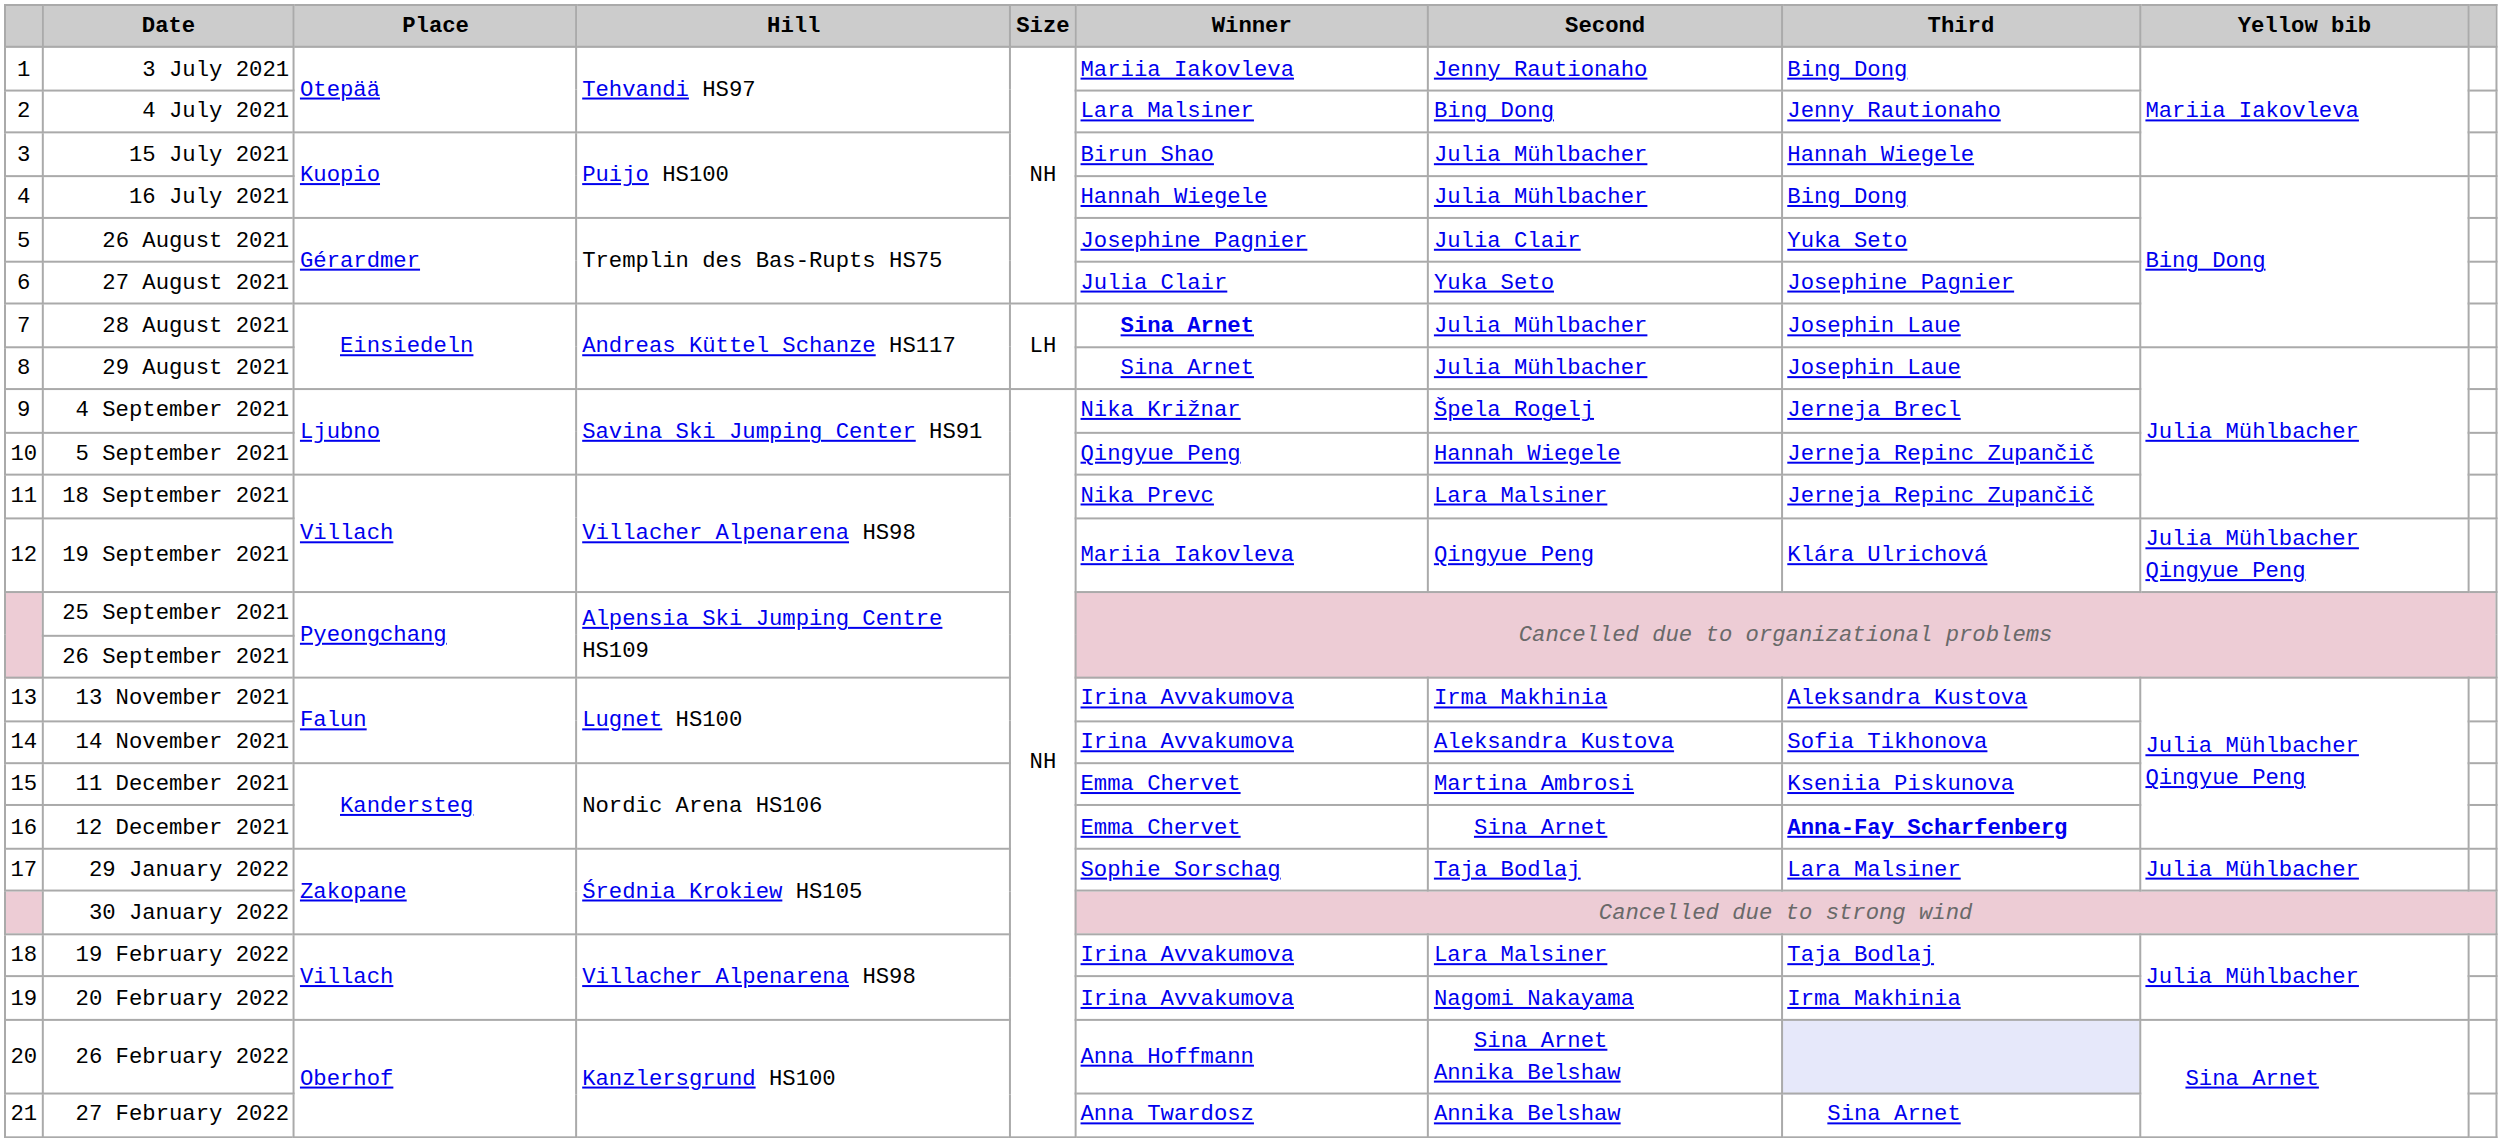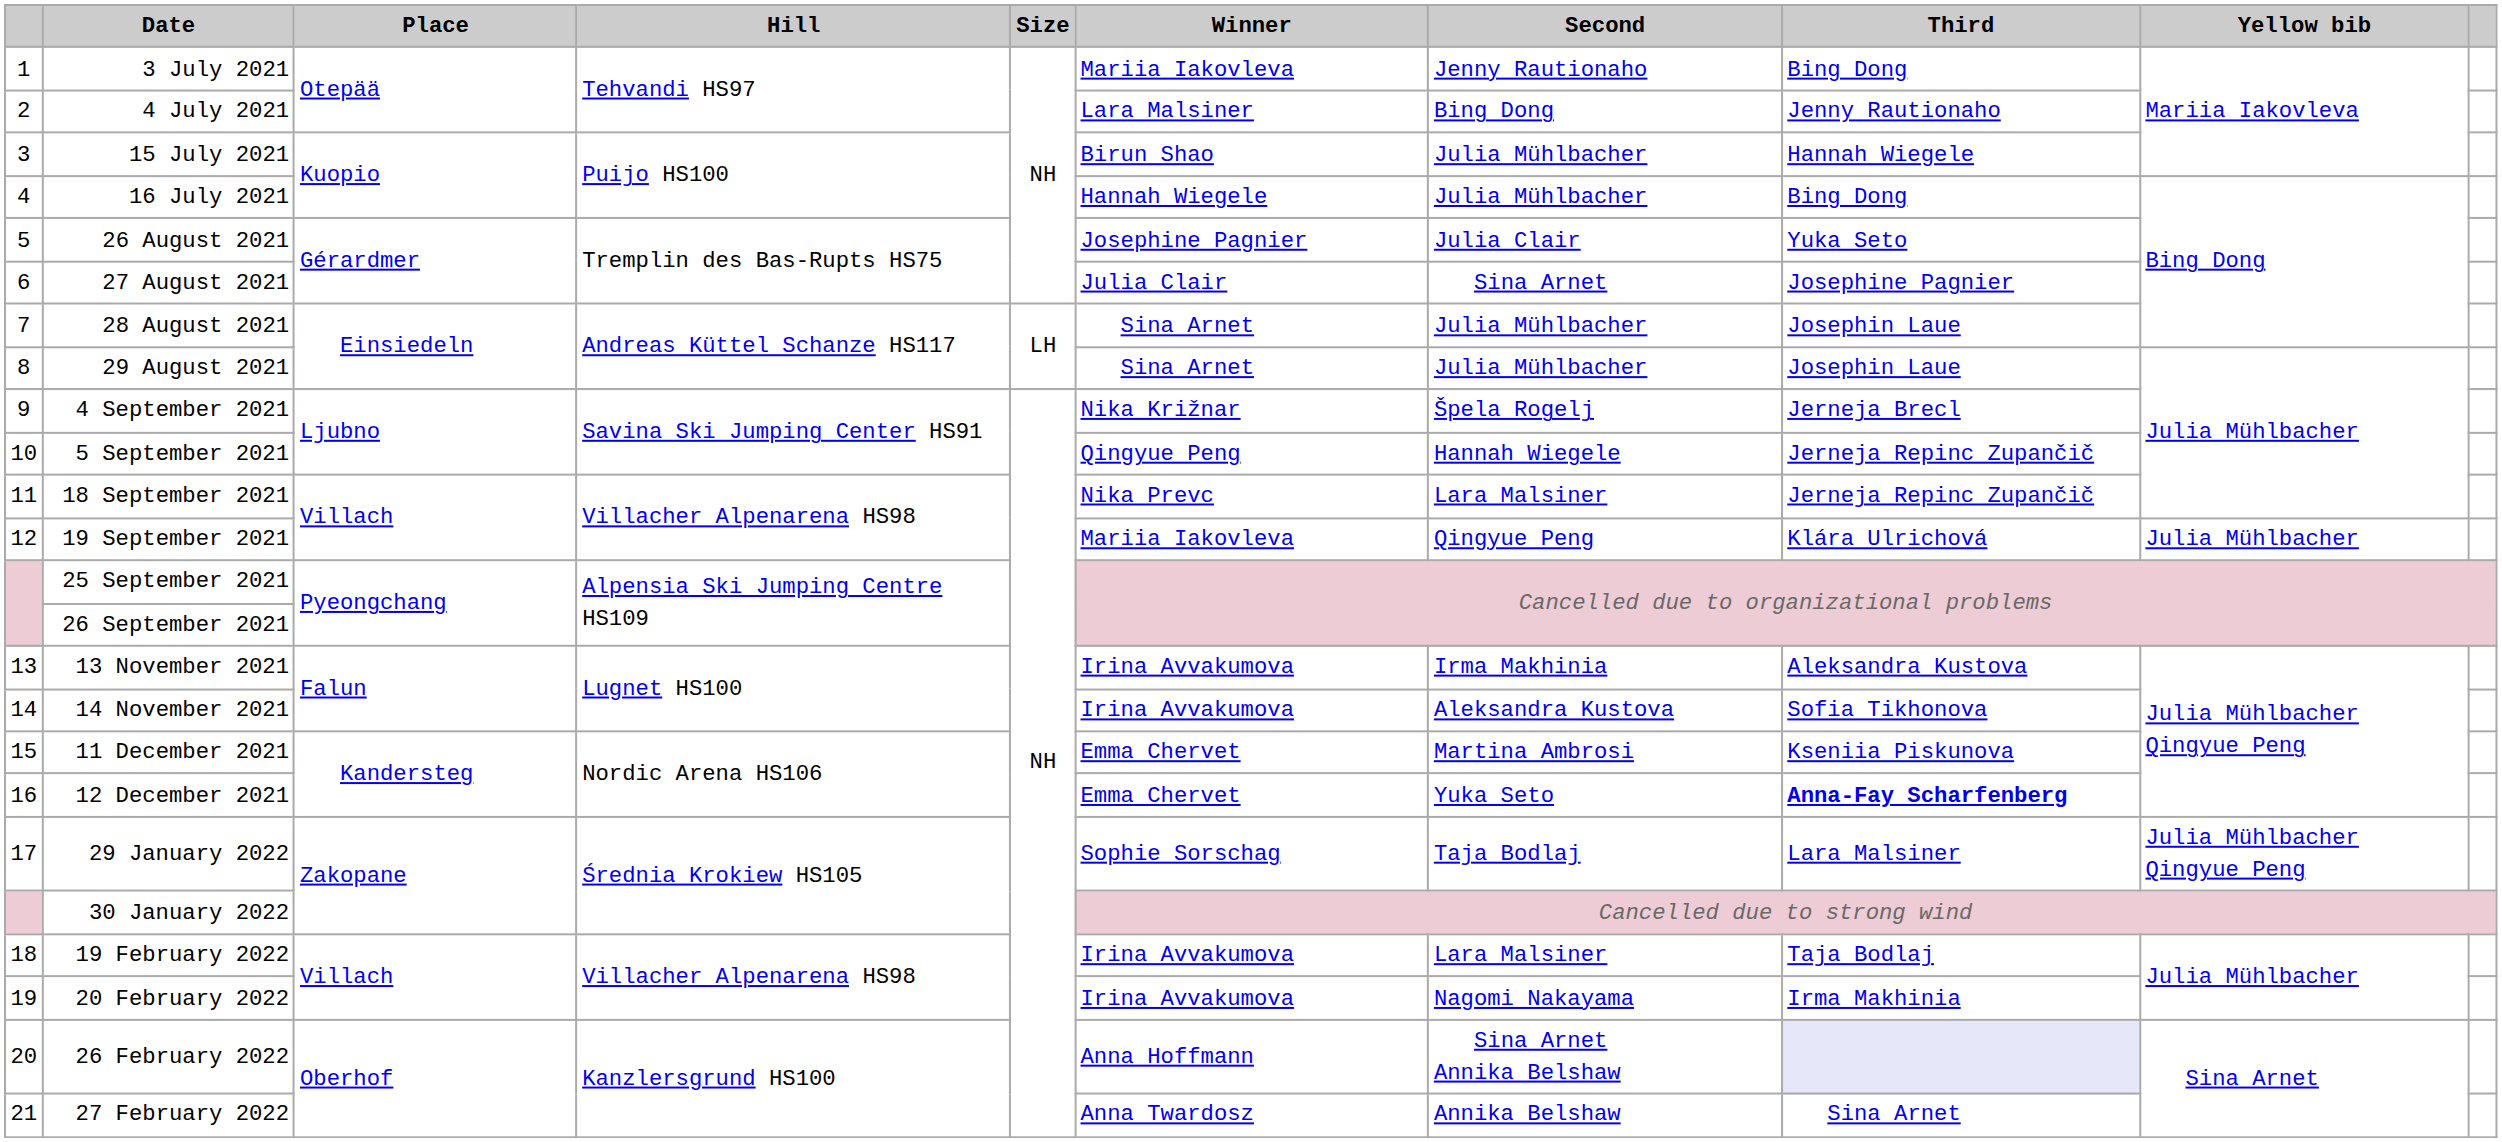27 August 2021 | Second: Yuka Seto -> Sina Arnet
28 August 2021 | Winner: bold -> normal
19 September 2021 | Yellow bib: Julia Mühlbacher Qingyue Peng -> Julia Mühlbacher
12 December 2021 | Second: Sina Arnet -> Yuka Seto
29 January 2022 | Yellow bib: Julia Mühlbacher -> Julia Mühlbacher Qingyue Peng
